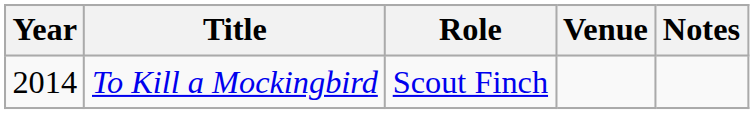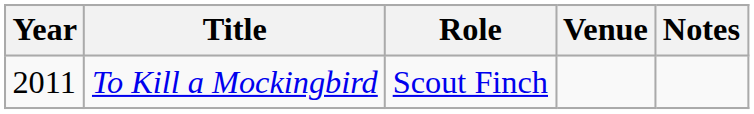To Kill a Mockingbird | Year: 2014 -> 2011
